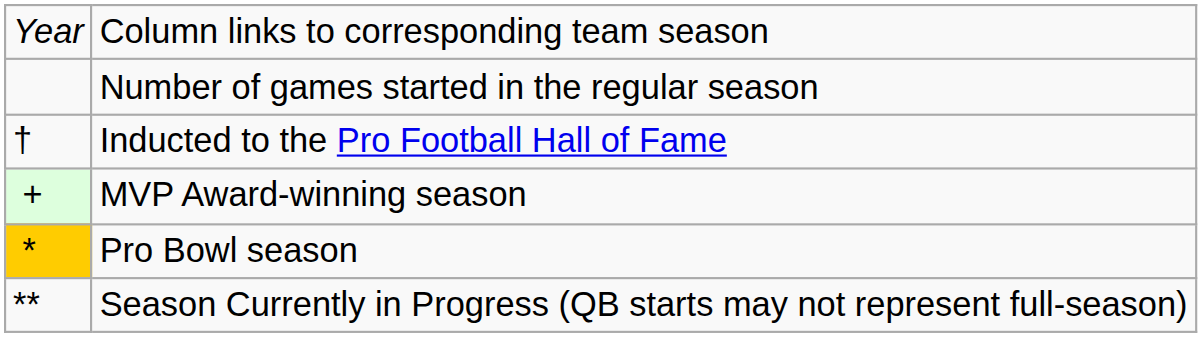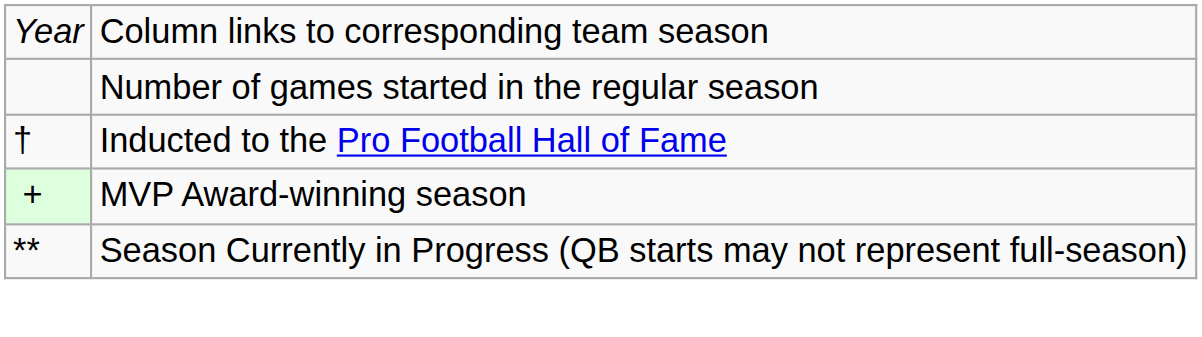- row: * | Pro Bowl season
